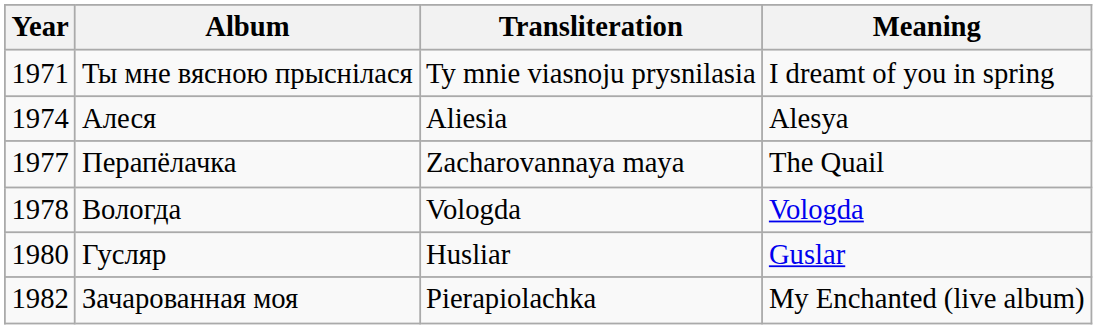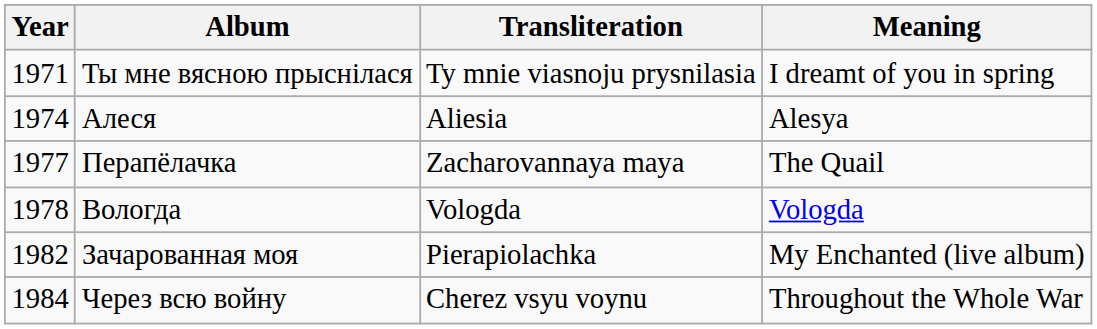- row: 1980 | Гусляр | Husliar | Guslar
+ row: 1984 | Через всю войну | Cherez vsyu voynu | Throughout the Whole War
